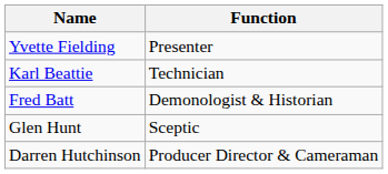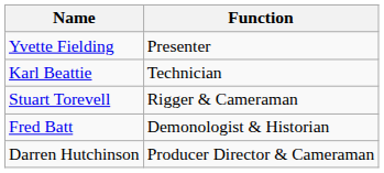+ row: Stuart Torevell | Rigger & Cameraman
- row: Glen Hunt | Sceptic
